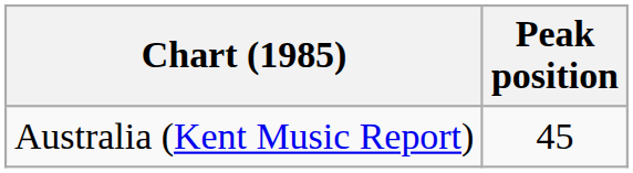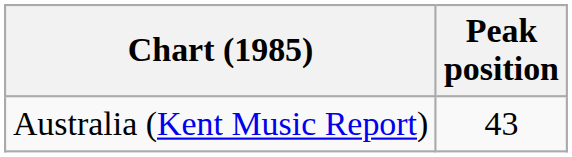Australia (Kent Music Report) | Peak position: 45 -> 43
